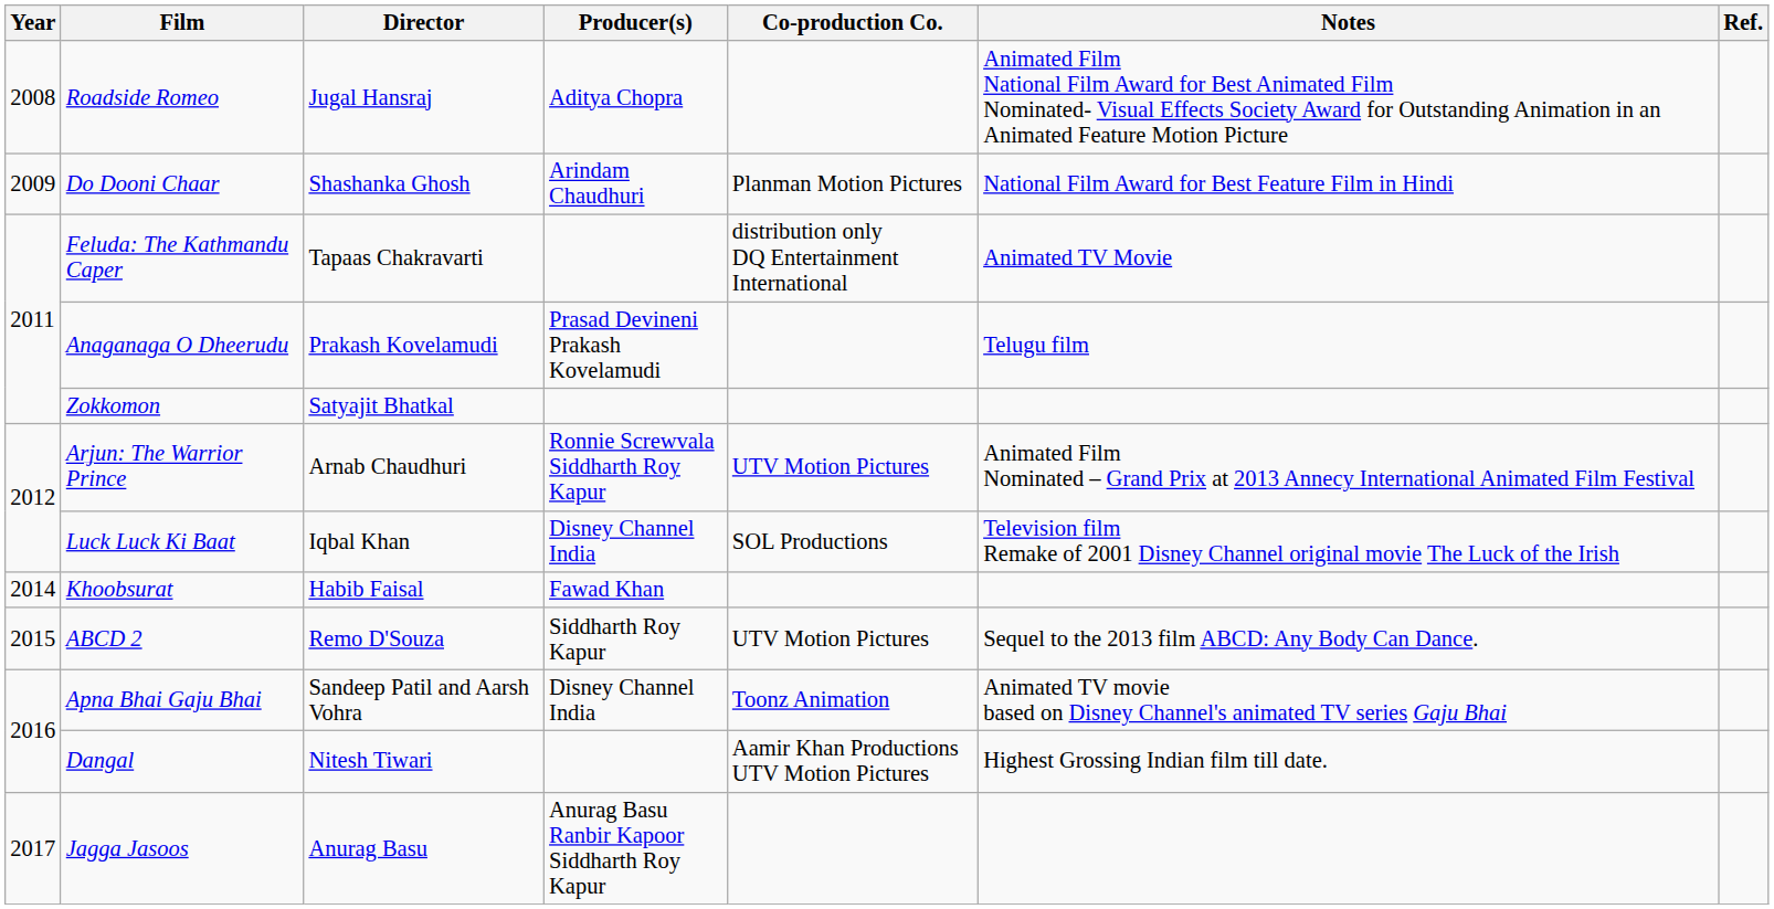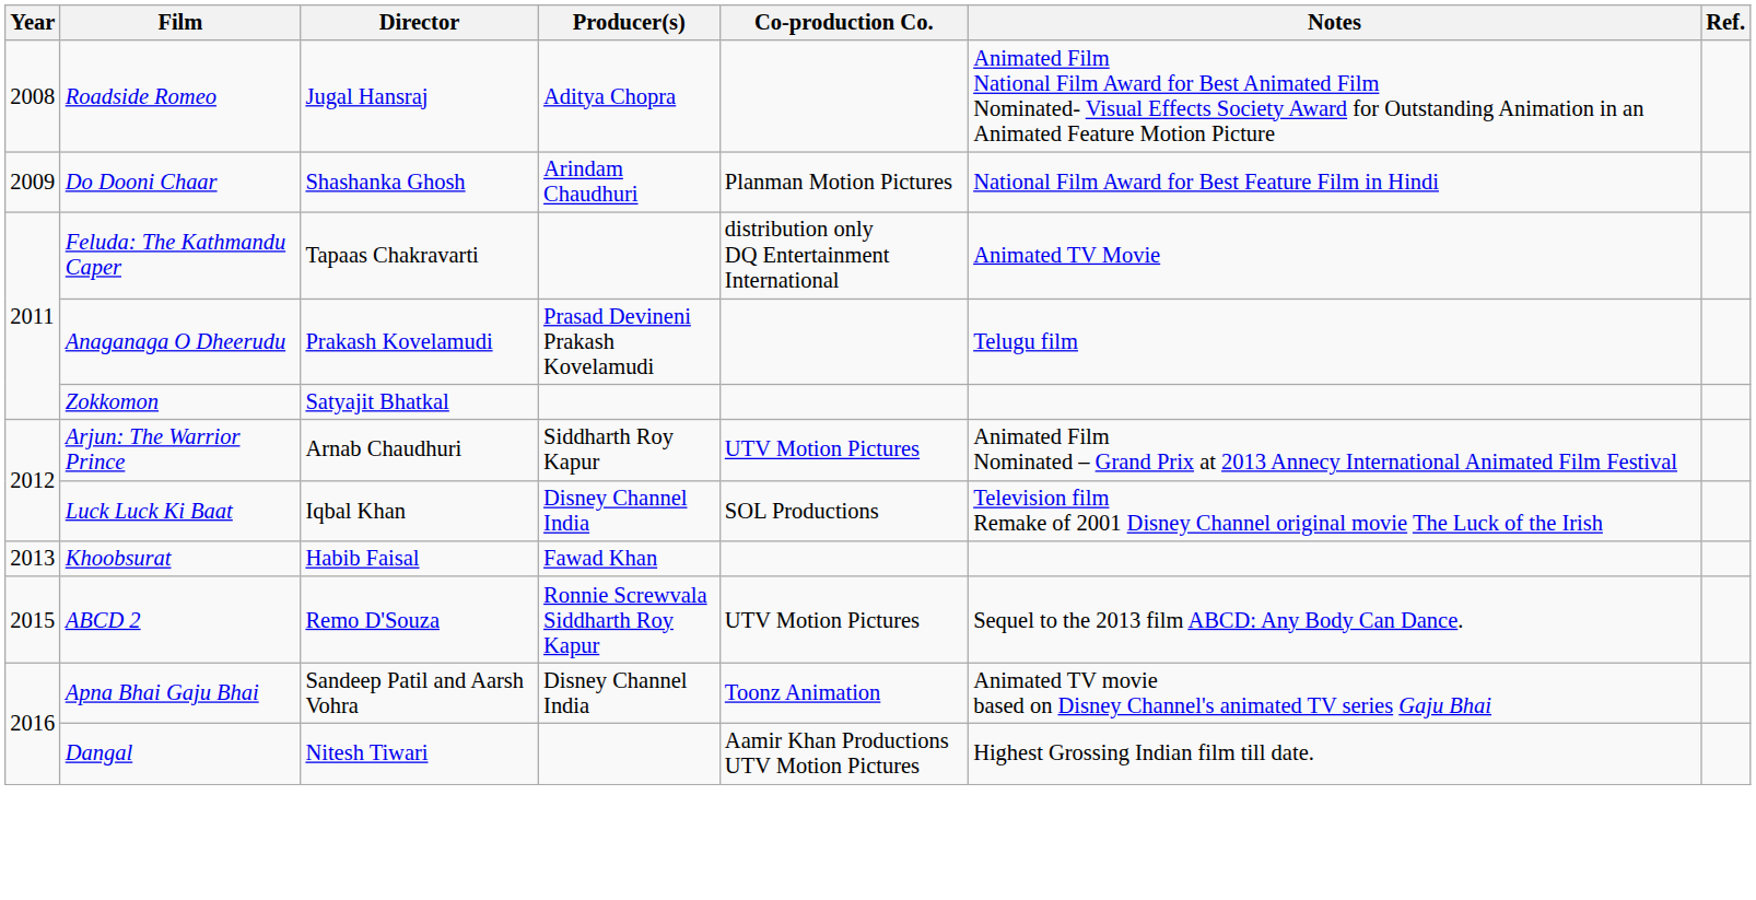Arjun: The Warrior Prince | Producer(s): Ronnie Screwvala Siddharth Roy Kapur -> Siddharth Roy Kapur
Khoobsurat | Year: 2014 -> 2013
ABCD 2 | Producer(s): Siddharth Roy Kapur -> Ronnie Screwvala Siddharth Roy Kapur
- row: 2017 | Jagga Jasoos | Anurag Basu | Anurag Basu Ranbir Kapoor Siddharth Roy Kapur
